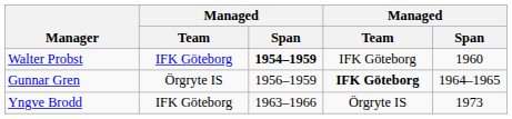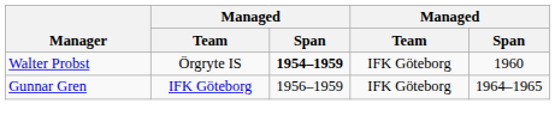Walter Probst | column 2: IFK Göteborg -> Örgryte IS
Gunnar Gren | column 2: Örgryte IS -> IFK Göteborg
Gunnar Gren | column 4: bold -> normal
- row: Yngve Brodd | IFK Göteborg | 1963–1966 | Örgryte IS | 1973
